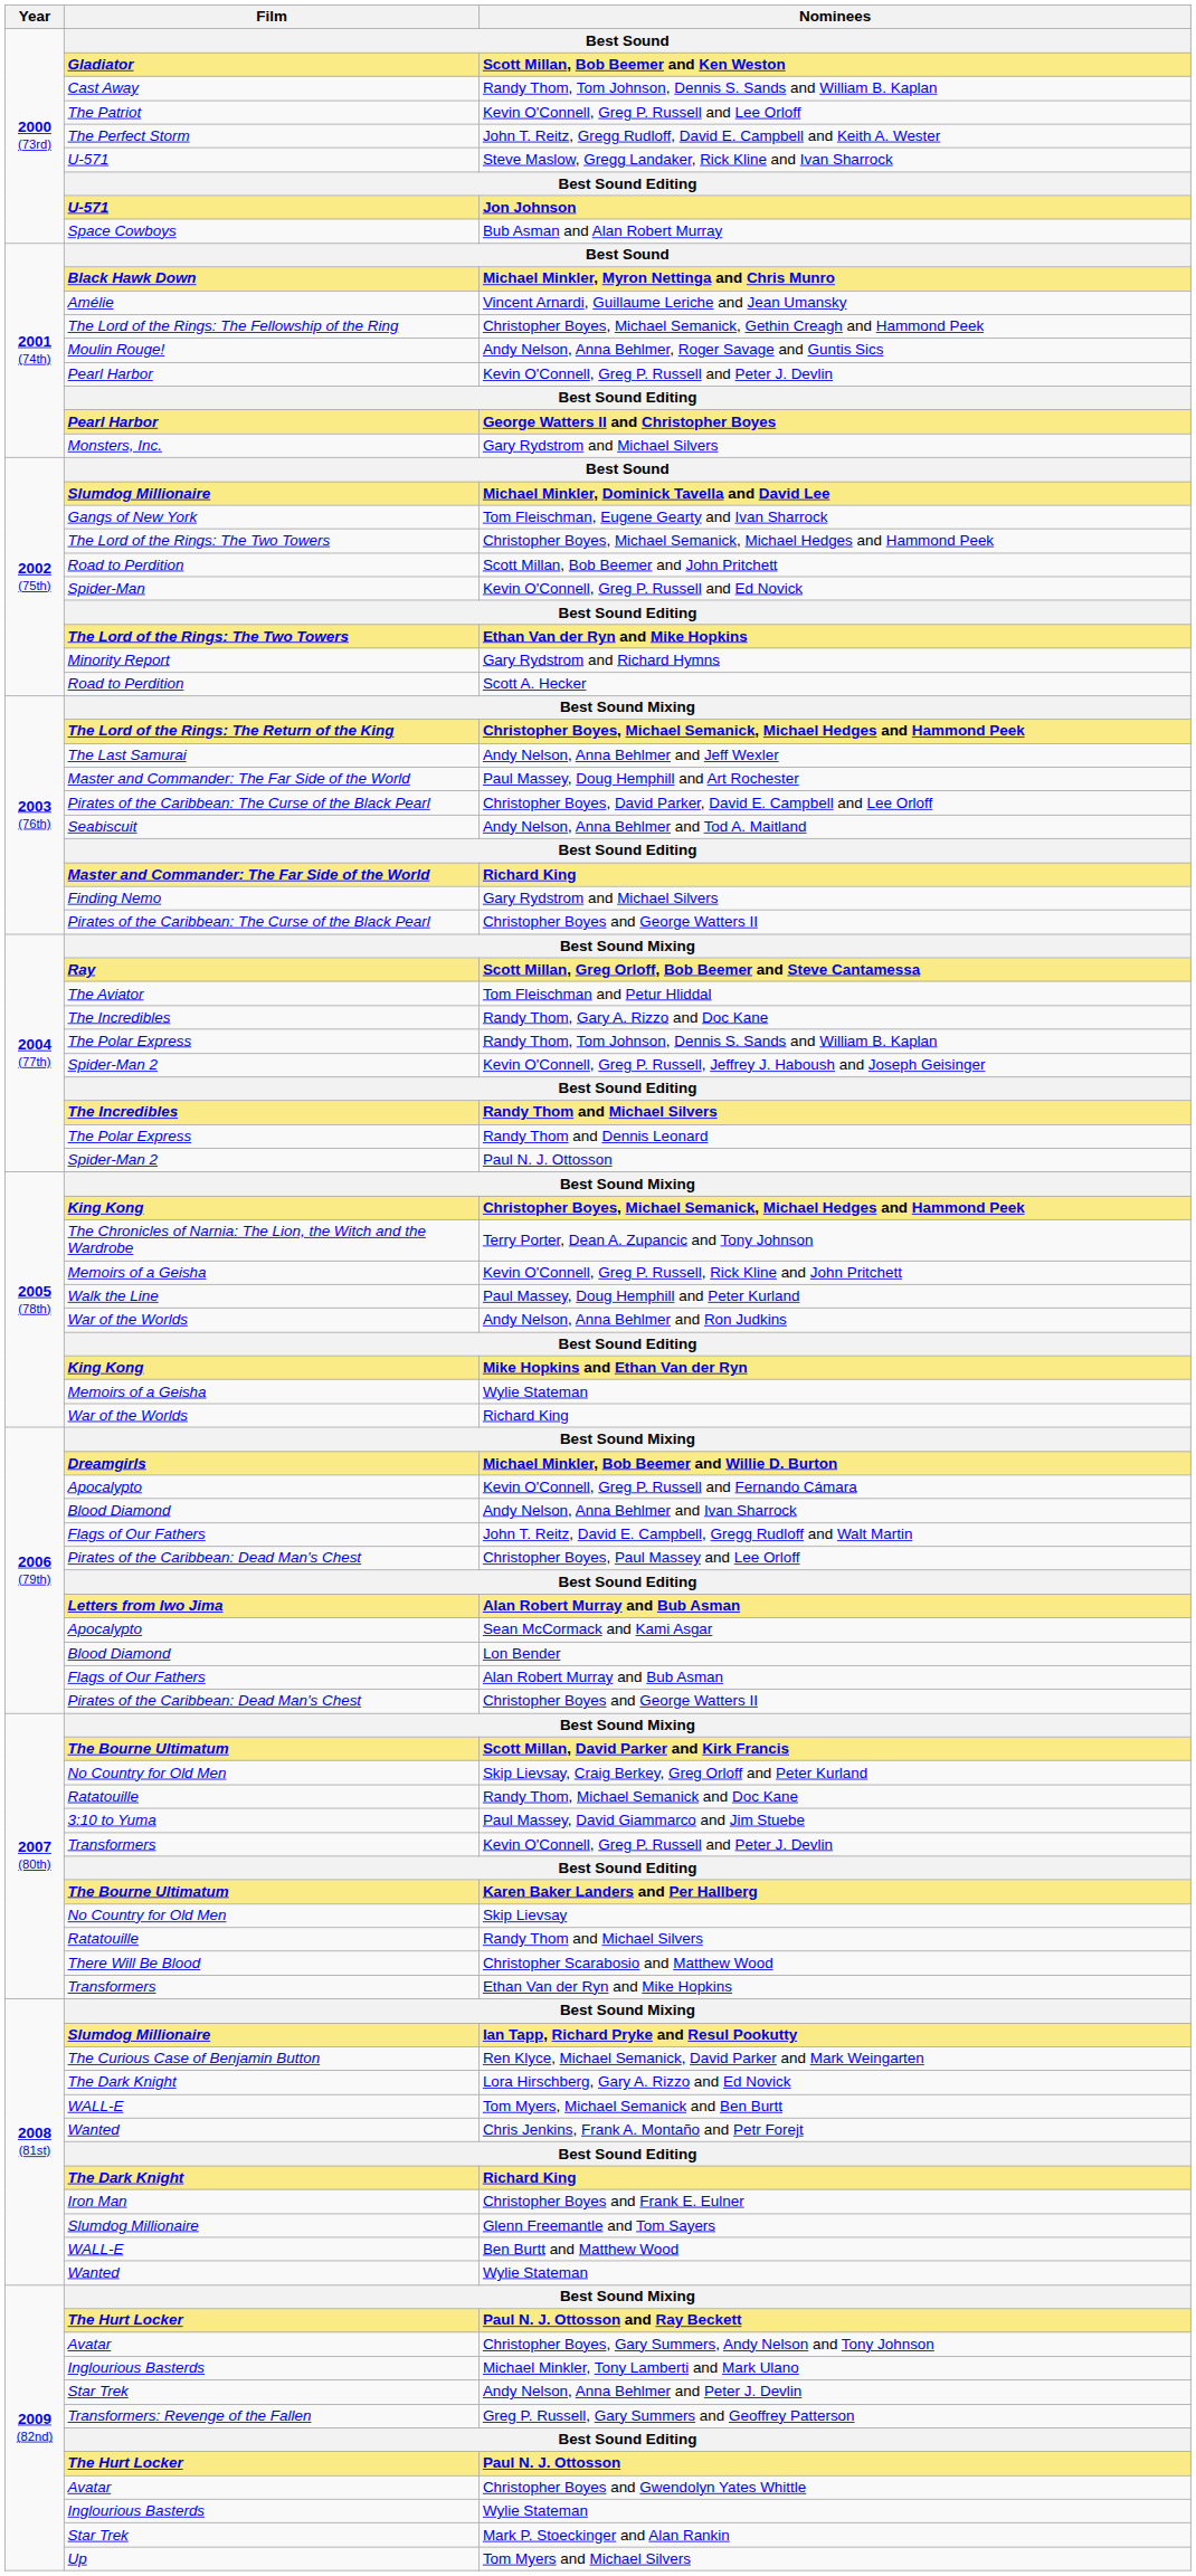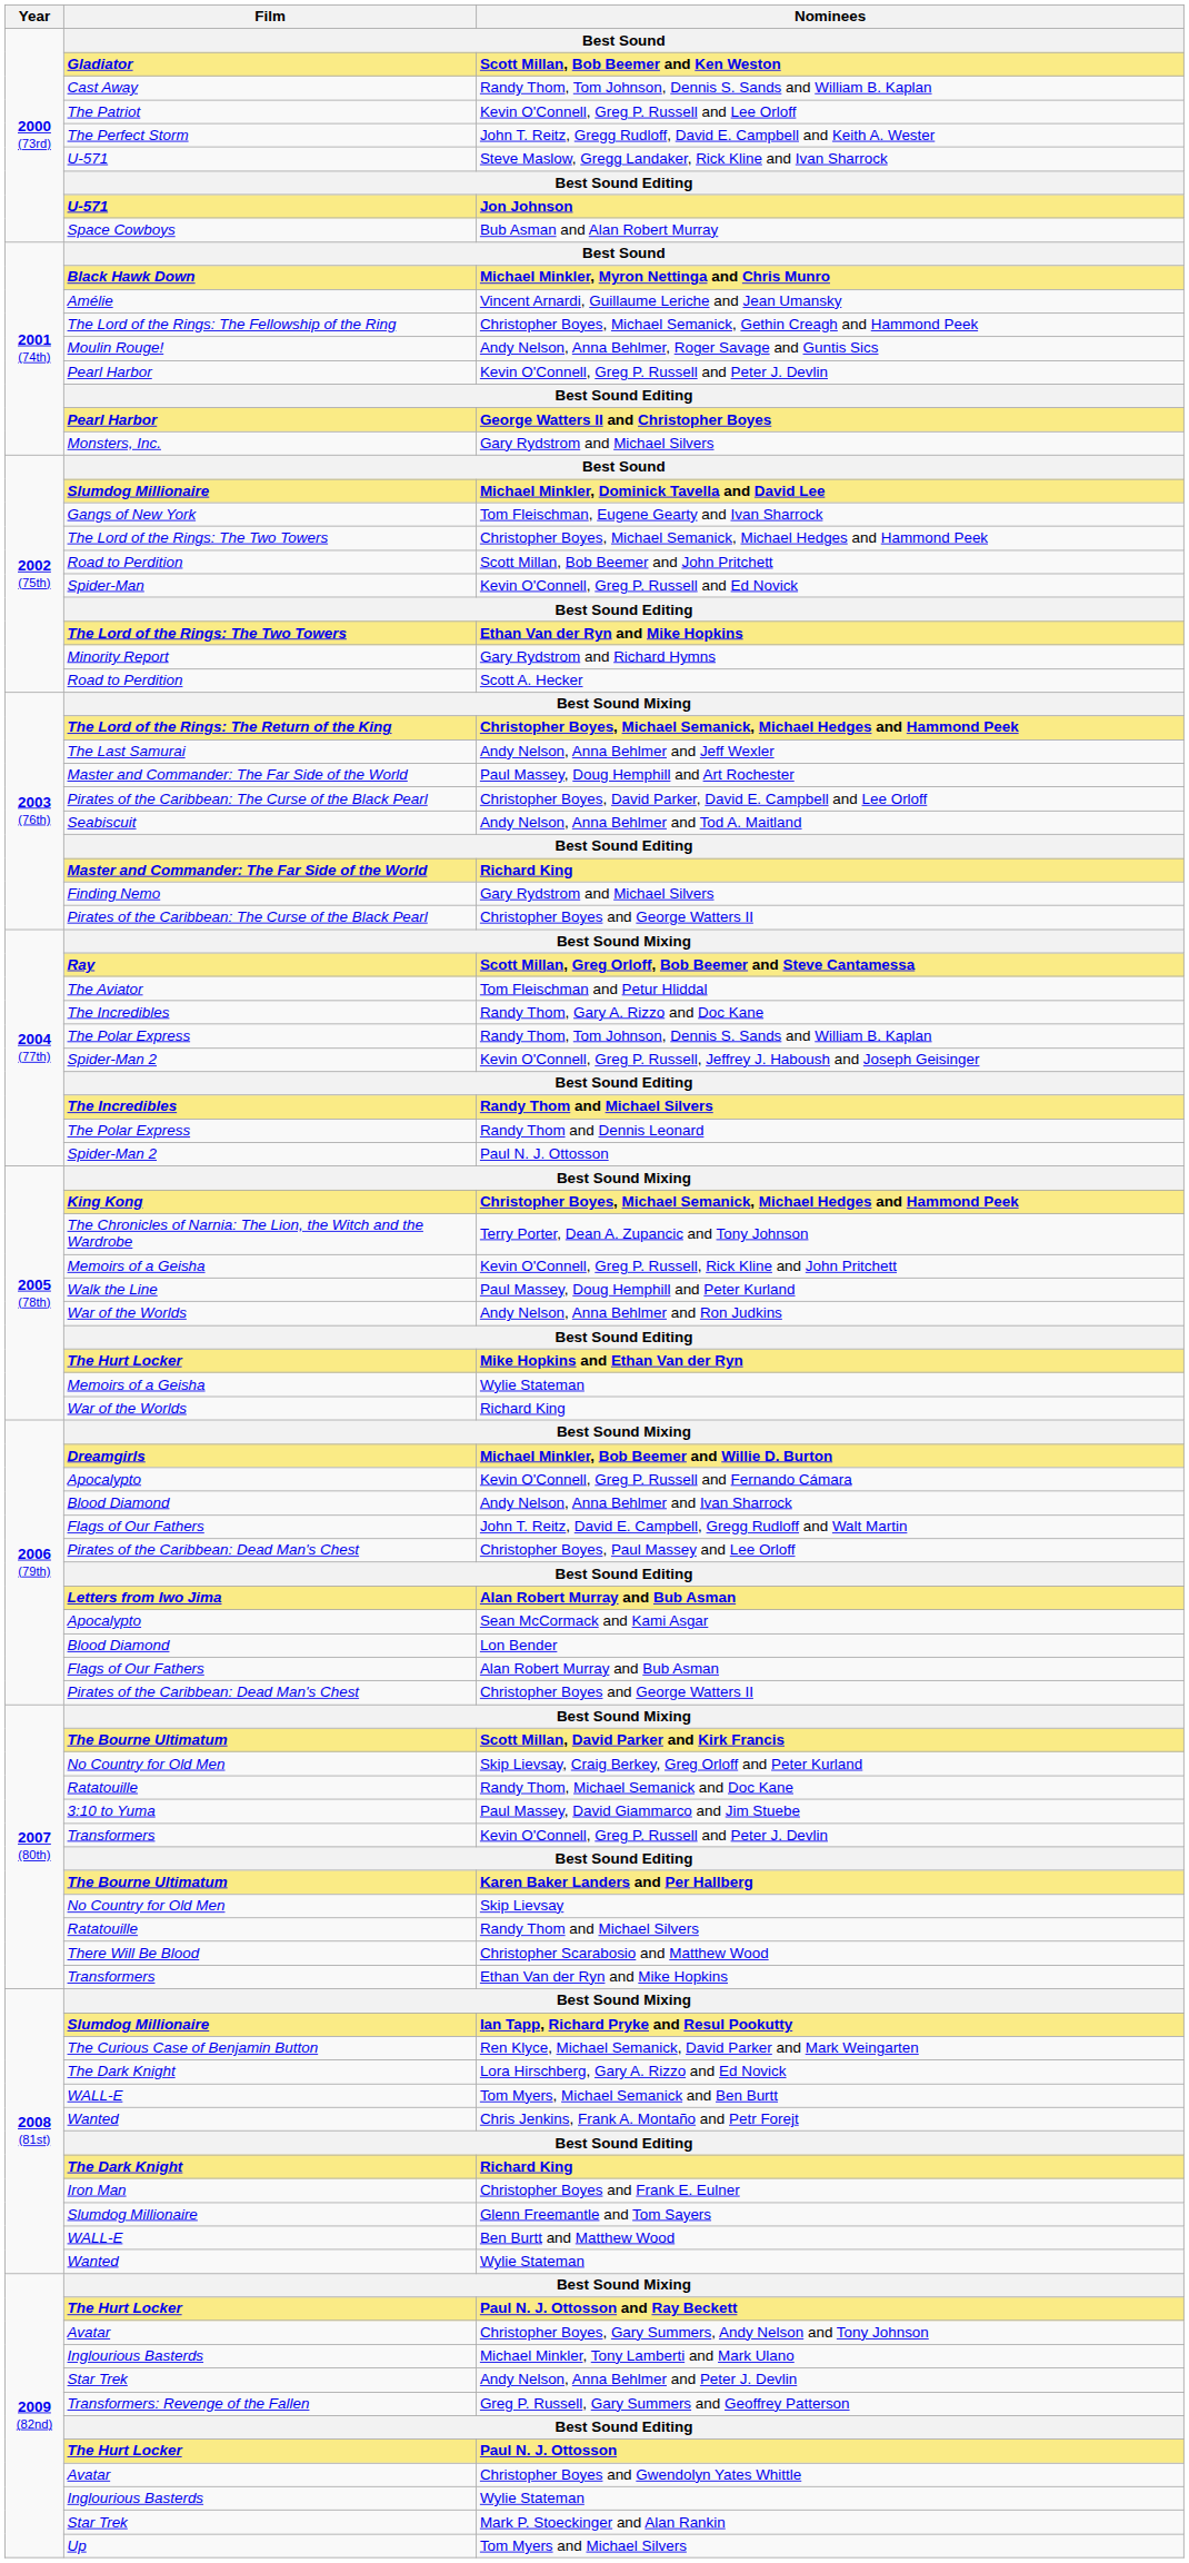Mike Hopkins and Ethan Van der Ryn | Film: King Kong -> The Hurt Locker
